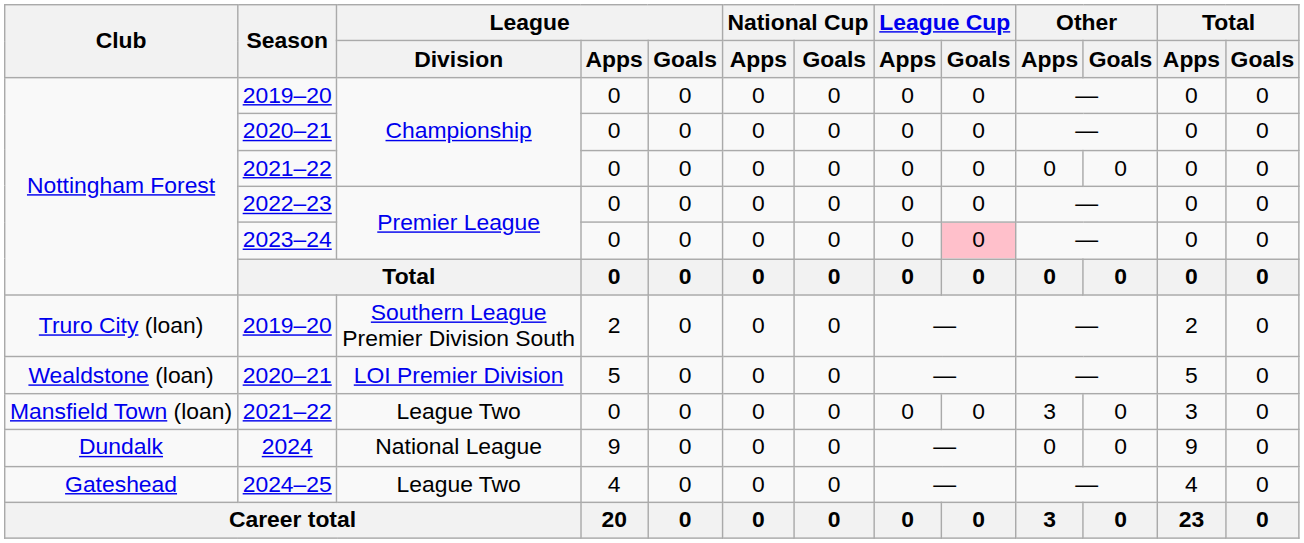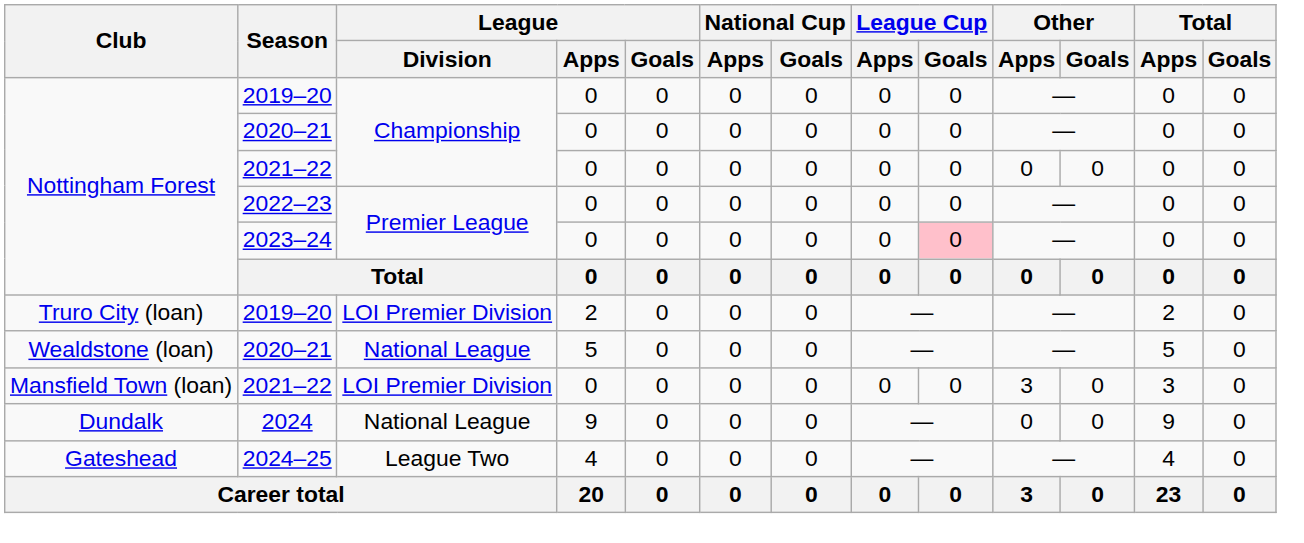Truro City (loan) / 2019–20 | League / Division: Southern League Premier Division South -> LOI Premier Division
Wealdstone (loan) / 2020–21 | League / Division: LOI Premier Division -> National League
Mansfield Town (loan) / 2021–22 | League / Division: League Two -> LOI Premier Division
